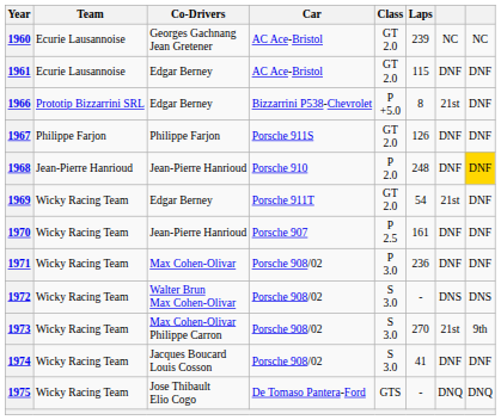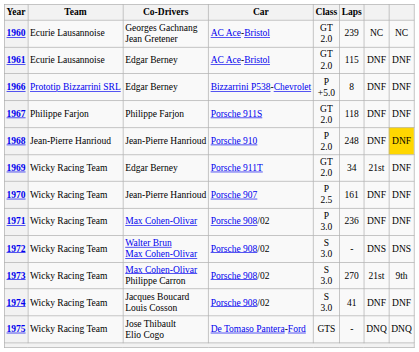1966 | column 7: 21st -> DNF
1967 | Laps: 126 -> 118
1969 | Laps: 54 -> 34
